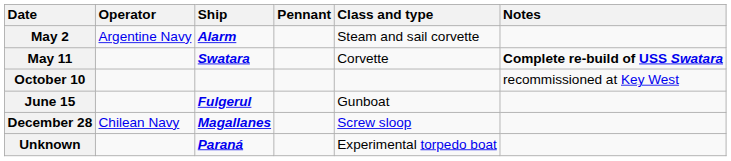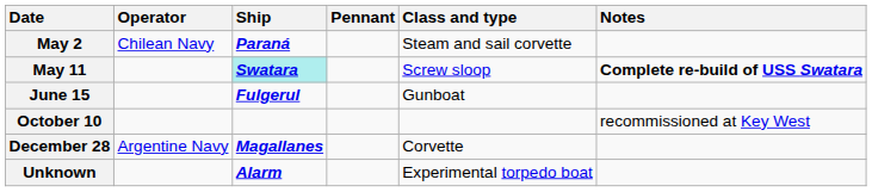May 2 | Operator: Argentine Navy -> Chilean Navy
May 2 | Ship: Alarm -> Paraná
May 11 | Ship: no background -> paleturquoise background
May 11 | Class and type: Corvette -> Screw sloop
rows swapped: June 15 <-> October 10
December 28 | Operator: Chilean Navy -> Argentine Navy
December 28 | Class and type: Screw sloop -> Corvette
Unknown | Ship: Paraná -> Alarm
